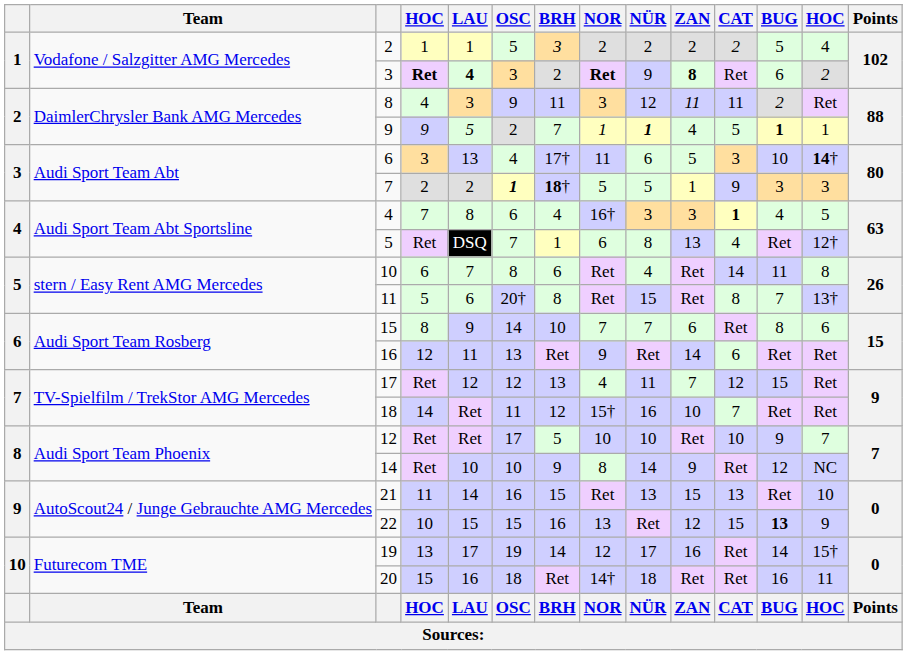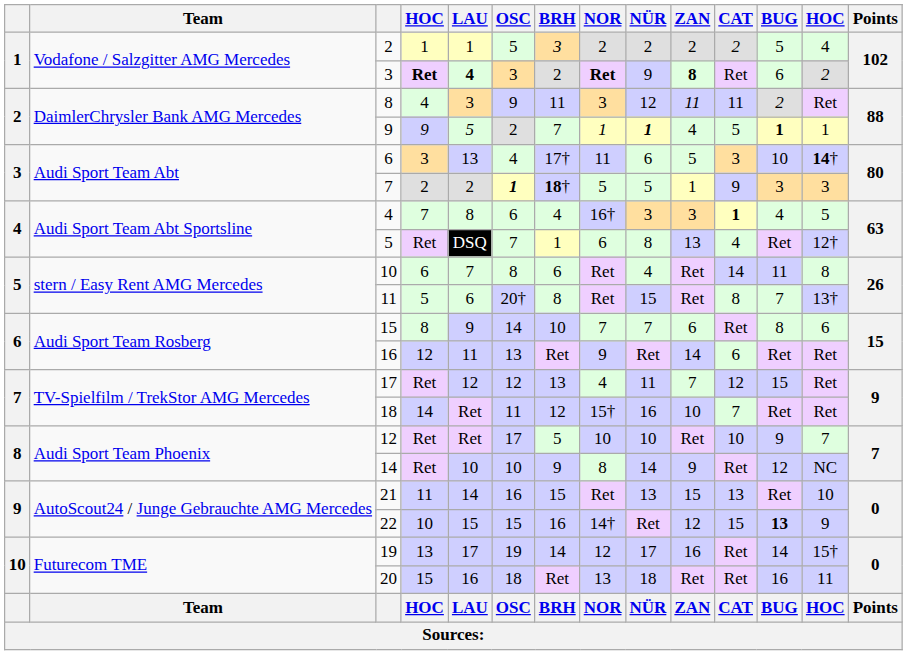22 | NOR: 13 -> 14†
20 | NOR: 14† -> 13
